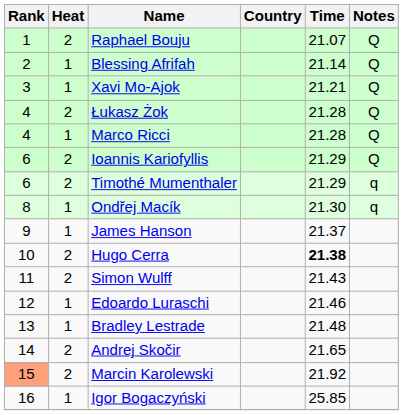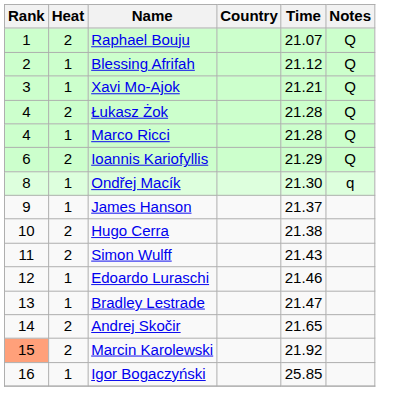Blessing Afrifah | Time: 21.14 -> 21.12
- row: 6 | 2 | Timothé Mumenthaler | 21.29 | q
Hugo Cerra | Time: bold -> normal
Bradley Lestrade | Time: 21.48 -> 21.47
